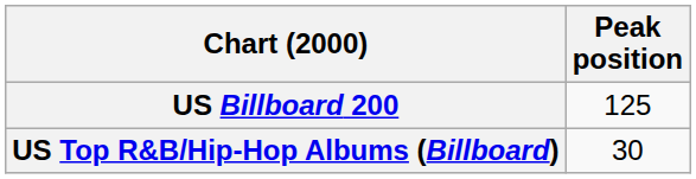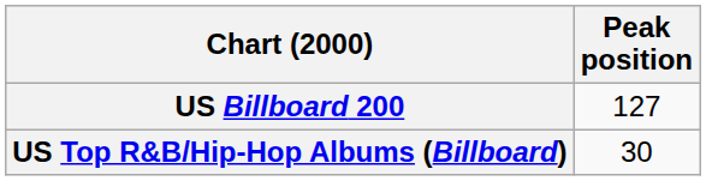US Billboard 200 | Peak position: 125 -> 127
